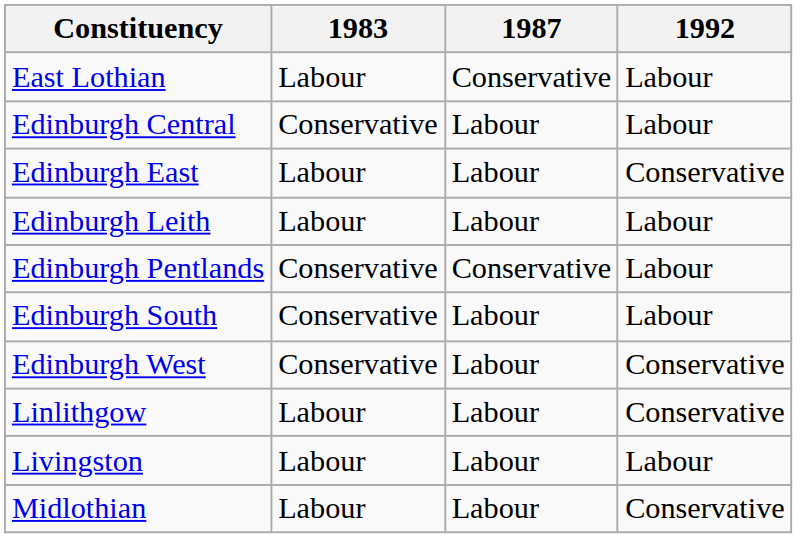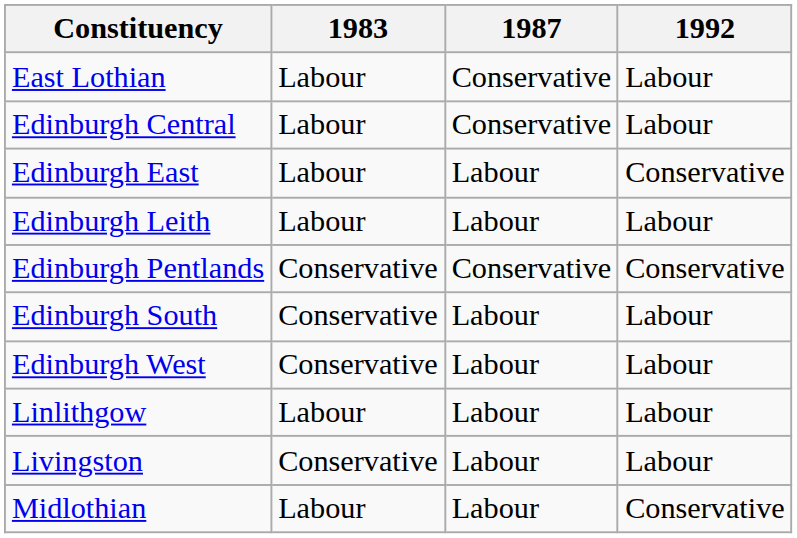Edinburgh Central | 1983: Conservative -> Labour
Edinburgh Central | 1987: Labour -> Conservative
Edinburgh Pentlands | 1992: Labour -> Conservative
Edinburgh West | 1992: Conservative -> Labour
Linlithgow | 1992: Conservative -> Labour
Livingston | 1983: Labour -> Conservative
